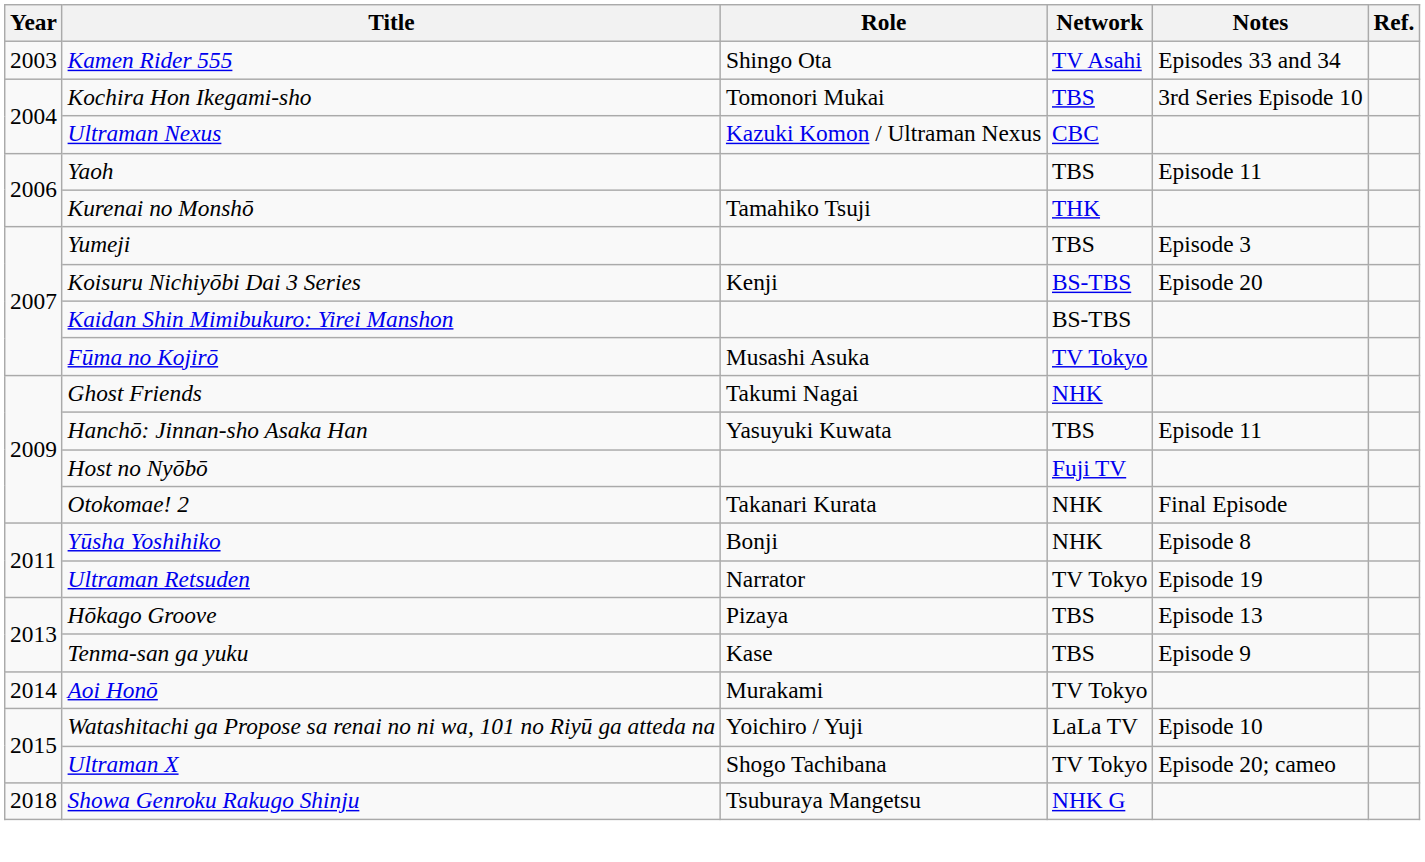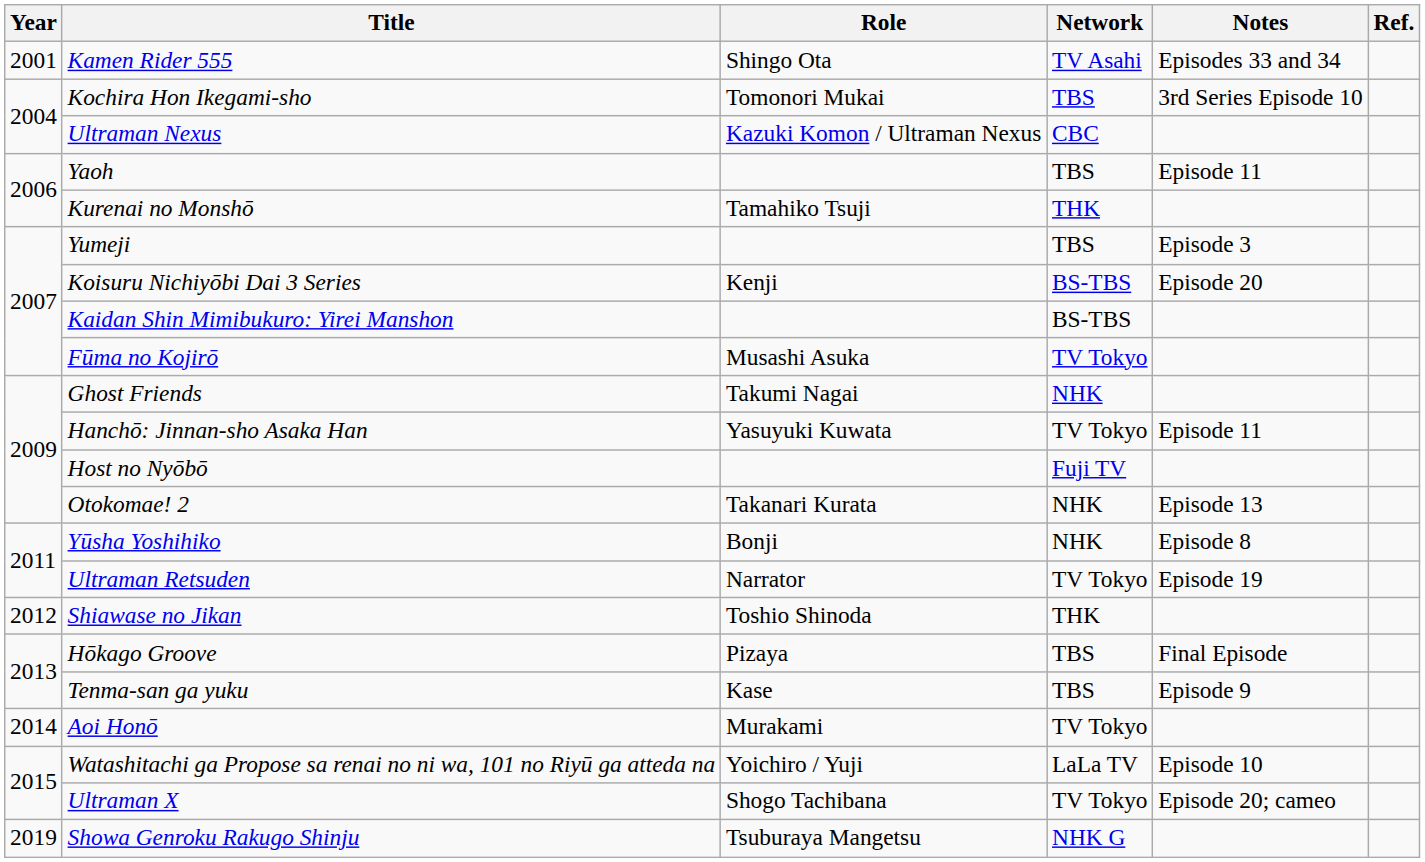Kamen Rider 555 | Year: 2003 -> 2001
Hanchō: Jinnan-sho Asaka Han | Network: TBS -> TV Tokyo
Otokomae! 2 | Notes: Final Episode -> Episode 13
+ row: 2012 | Shiawase no Jikan | Toshio Shinoda | THK
Hōkago Groove | Notes: Episode 13 -> Final Episode
Showa Genroku Rakugo Shinju | Year: 2018 -> 2019
